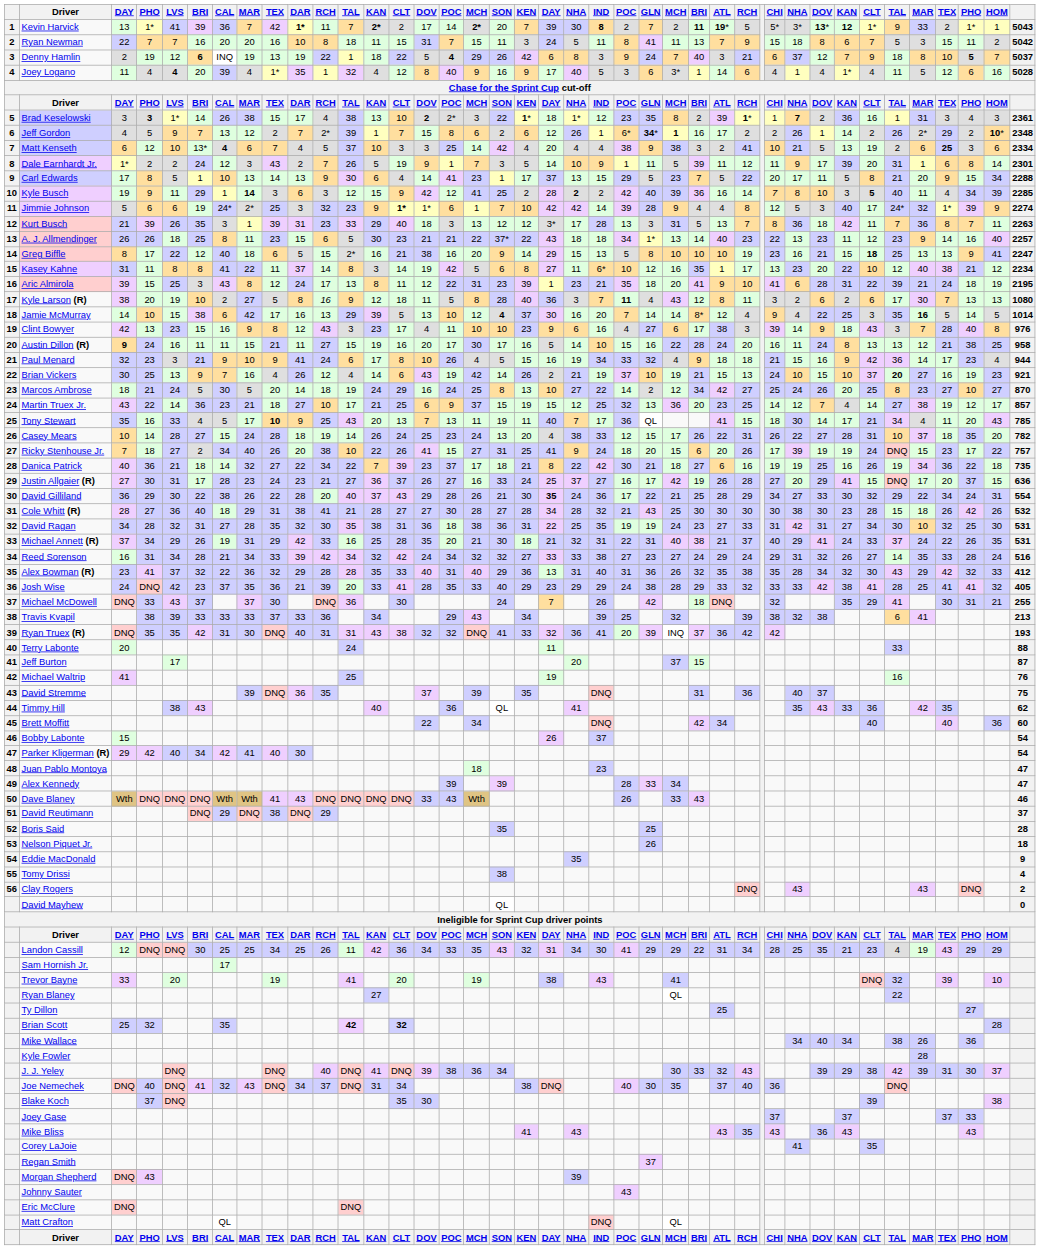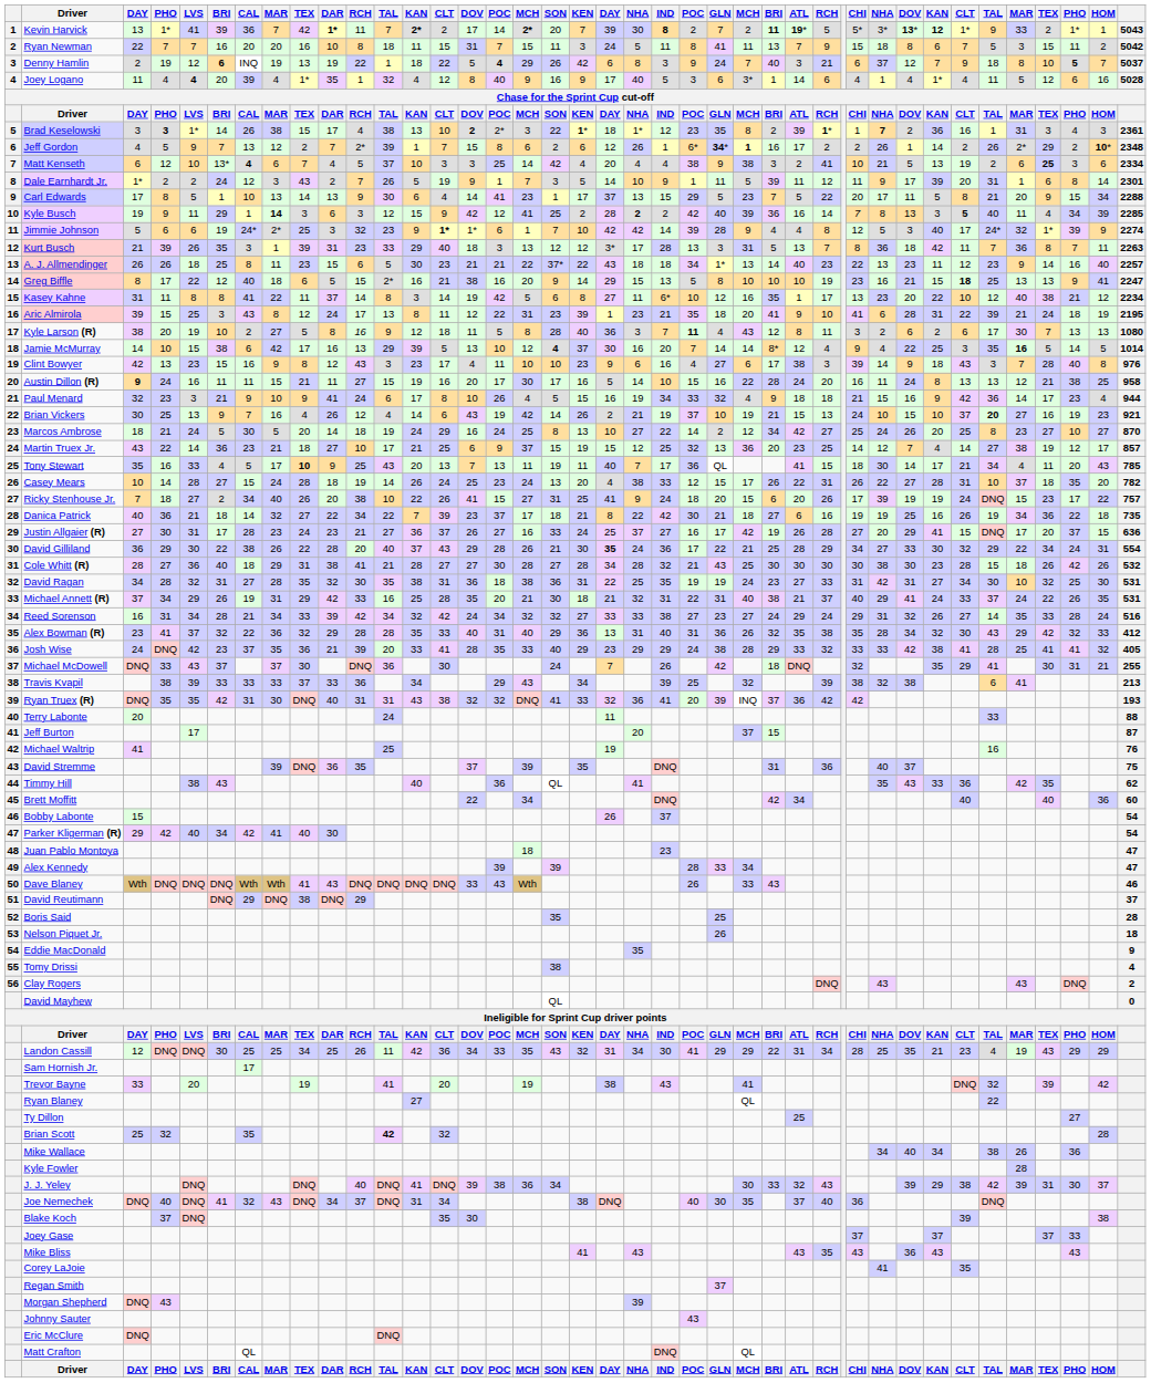Kyle Busch | column 32: 10 -> 13
Trevor Bayne | HOM: 10 -> 42
Brian Scott | column 14: bold -> normal
